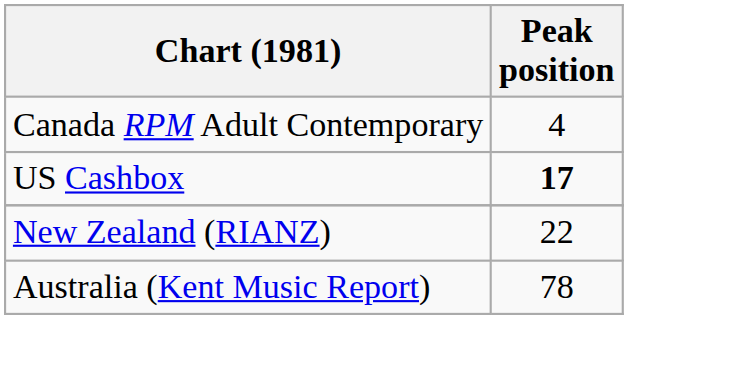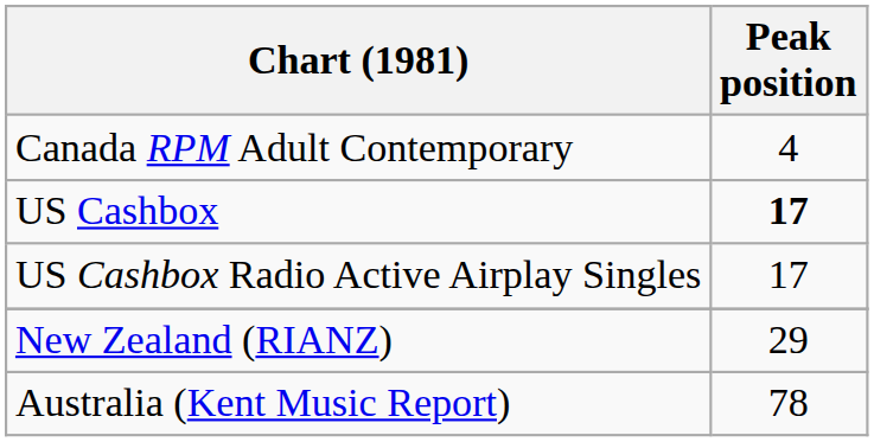+ row: US Cashbox Radio Active Airplay Singles | 17
New Zealand (RIANZ) | Peak position: 22 -> 29
